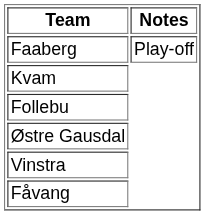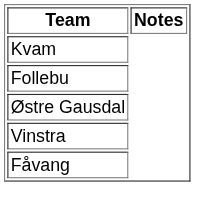- row: Faaberg | Play-off
